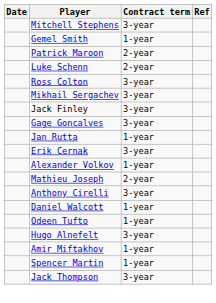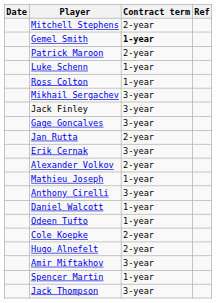Mitchell Stephens | Contract term: 3-year -> 2-year
Gemel Smith | Contract term: normal -> bold
Luke Schenn | Contract term: 2-year -> 1-year
Ross Colton | Contract term: 3-year -> 1-year
Jan Rutta | Contract term: 1-year -> 2-year
Alexander Volkov | Contract term: 1-year -> 2-year
Mathieu Joseph | Contract term: 2-year -> 1-year
+ row: Cole Koepke | 2-year
Hugo Alnefelt | Contract term: 3-year -> 2-year
Amir Miftakhov | Contract term: 1-year -> 3-year
